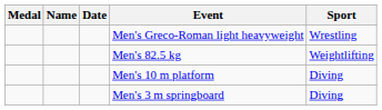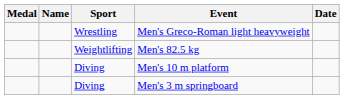columns swapped: Sport <-> Date
